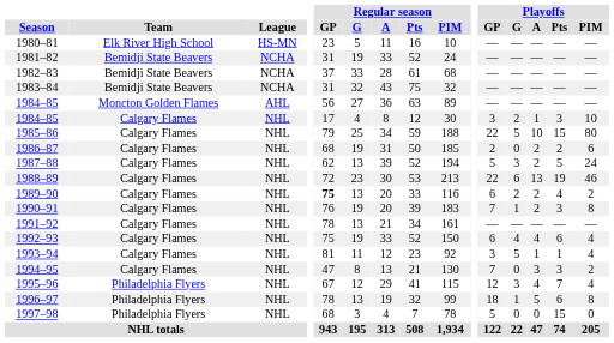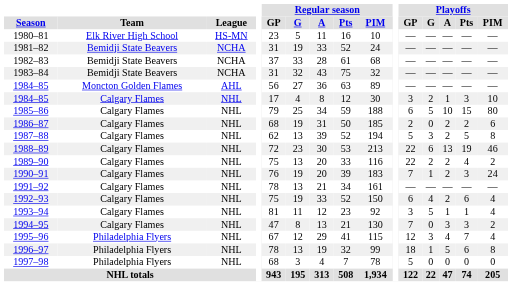1985–86 | Playoffs / GP: 22 -> 6
1987–88 | Playoffs / PIM: 24 -> 8
1989–90 | Regular season / GP: bold -> normal
1989–90 | Playoffs / GP: 6 -> 22
1990–91 | Playoffs / PIM: 8 -> 24
1992–93 | Playoffs / A: 4 -> 2
1997–98 | Playoffs / Pts: 15 -> 0
